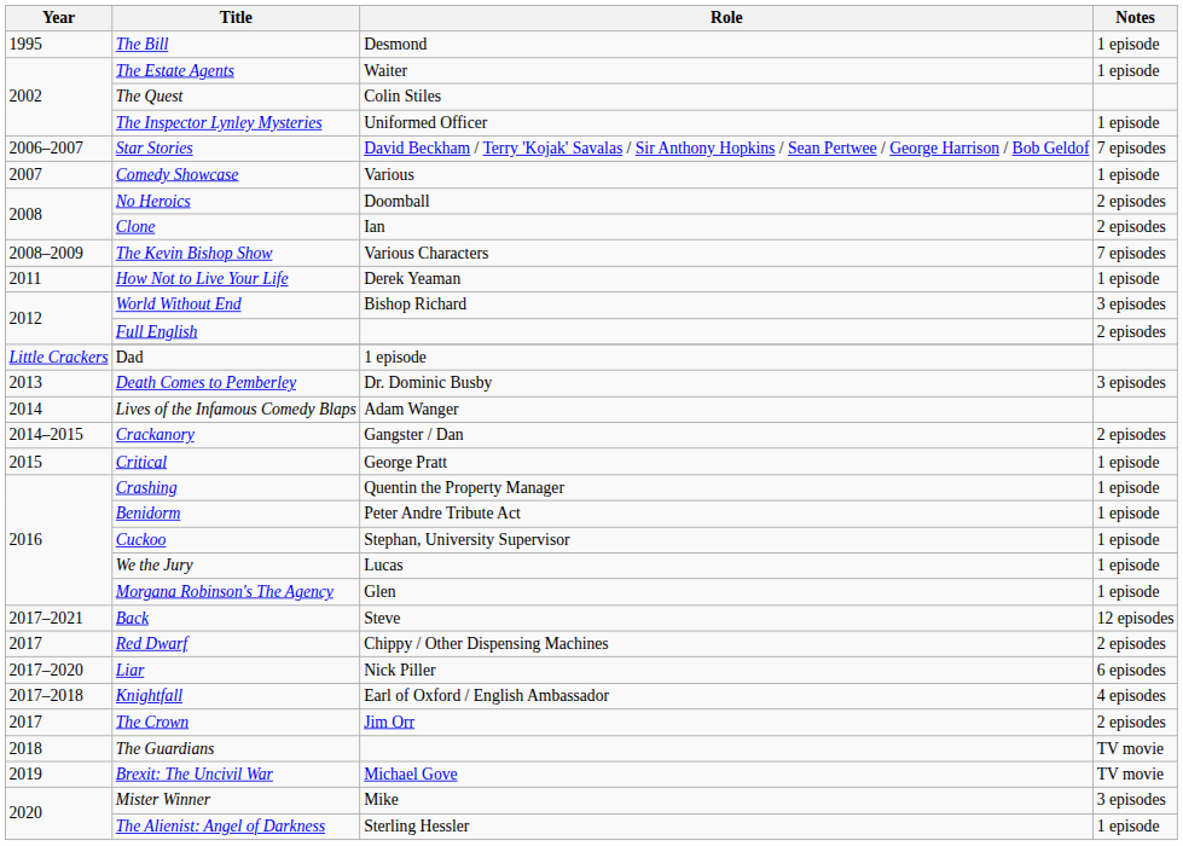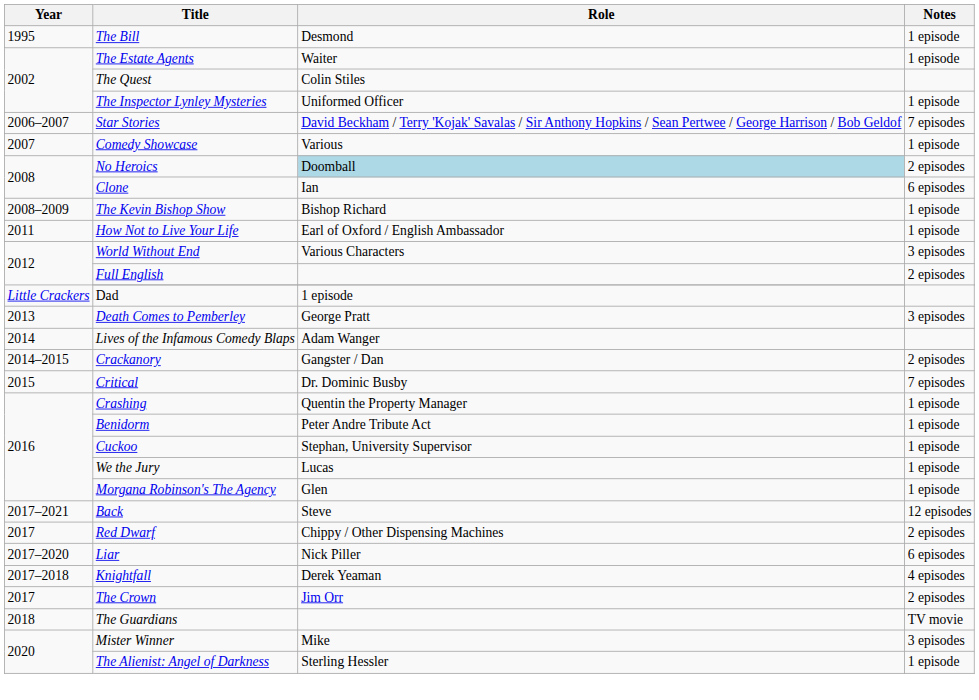No Heroics | Role: no background -> lightblue background
Clone | Notes: 2 episodes -> 6 episodes
The Kevin Bishop Show | Role: Various Characters -> Bishop Richard
The Kevin Bishop Show | Notes: 7 episodes -> 1 episode
How Not to Live Your Life | Role: Derek Yeaman -> Earl of Oxford / English Ambassador
World Without End | Role: Bishop Richard -> Various Characters
Death Comes to Pemberley | Role: Dr. Dominic Busby -> George Pratt
Critical | Role: George Pratt -> Dr. Dominic Busby
Critical | Notes: 1 episode -> 7 episodes
Knightfall | Role: Earl of Oxford / English Ambassador -> Derek Yeaman
- row: 2019 | Brexit: The Uncivil War | Michael Gove | TV movie
